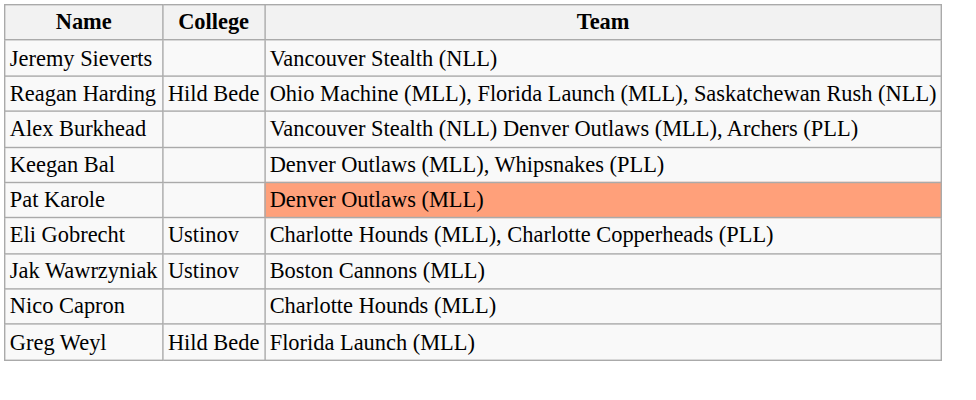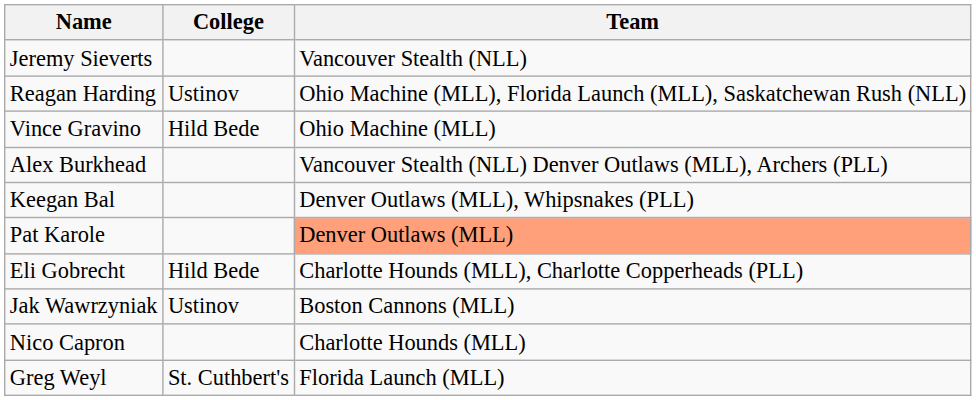Reagan Harding | College: Hild Bede -> Ustinov
+ row: Vince Gravino | Hild Bede | Ohio Machine (MLL)
Eli Gobrecht | College: Ustinov -> Hild Bede
Greg Weyl | College: Hild Bede -> St. Cuthbert's
